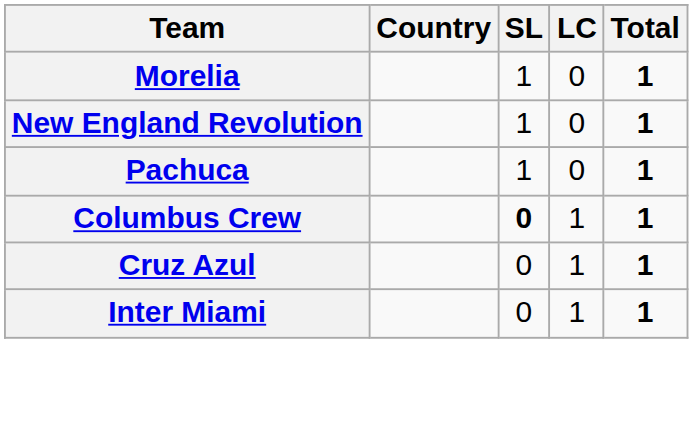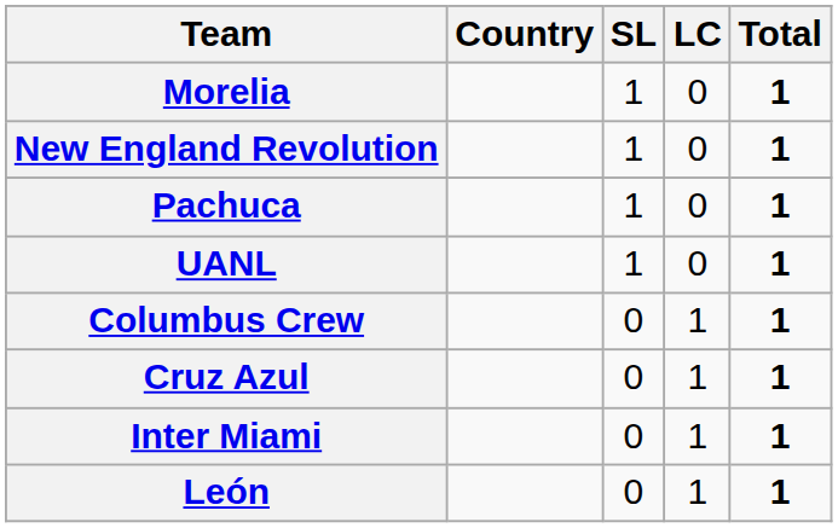+ row: UANL | 1 | 0 | 1
Columbus Crew | SL: bold -> normal
+ row: León | 0 | 1 | 1
